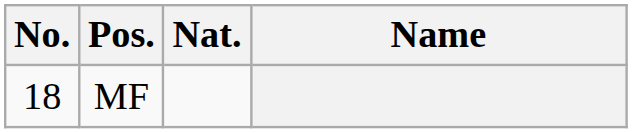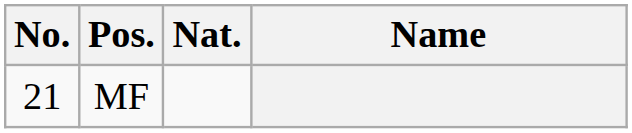MF | No.: 18 -> 21
